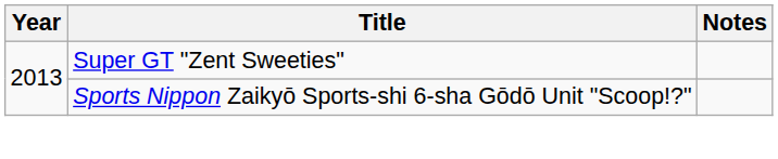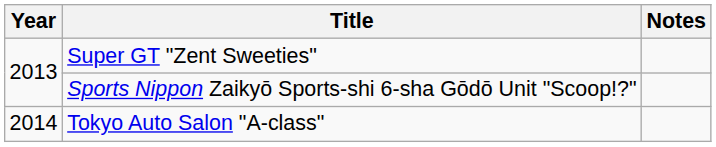+ row: 2014 | Tokyo Auto Salon "A-class"
